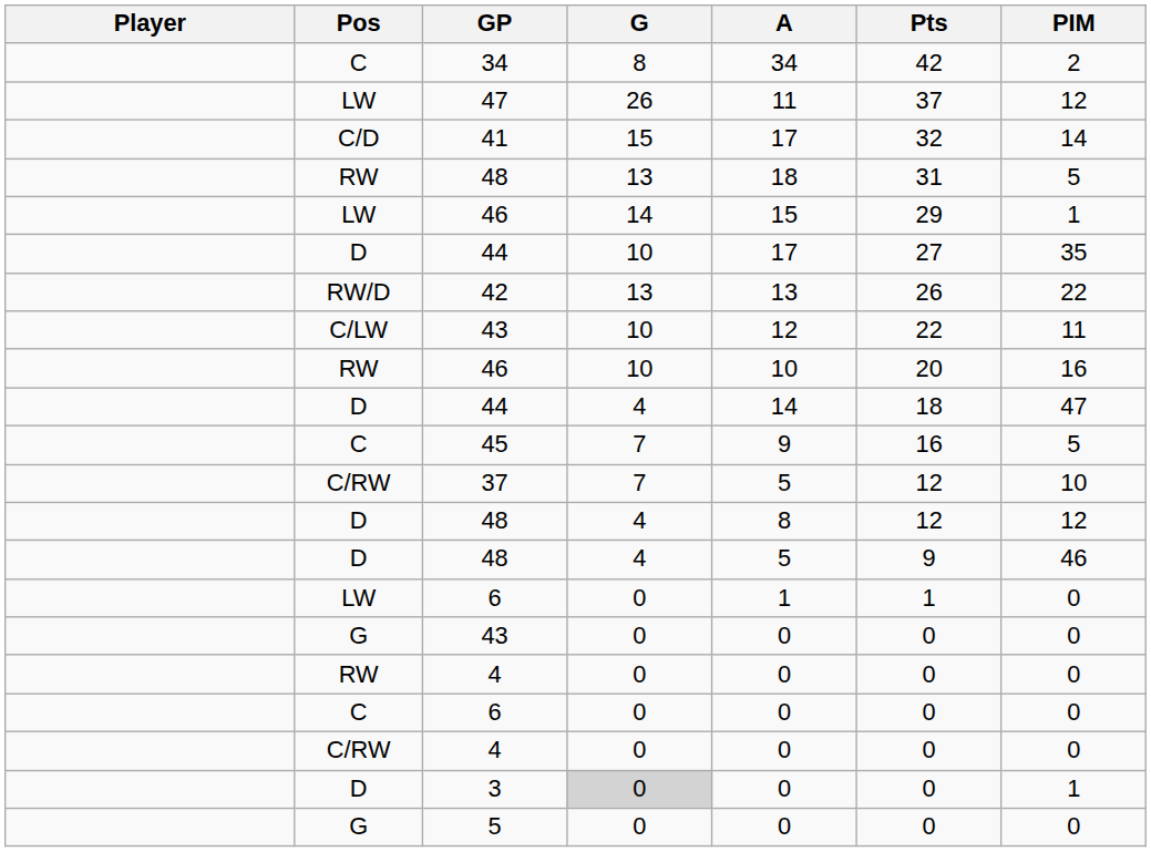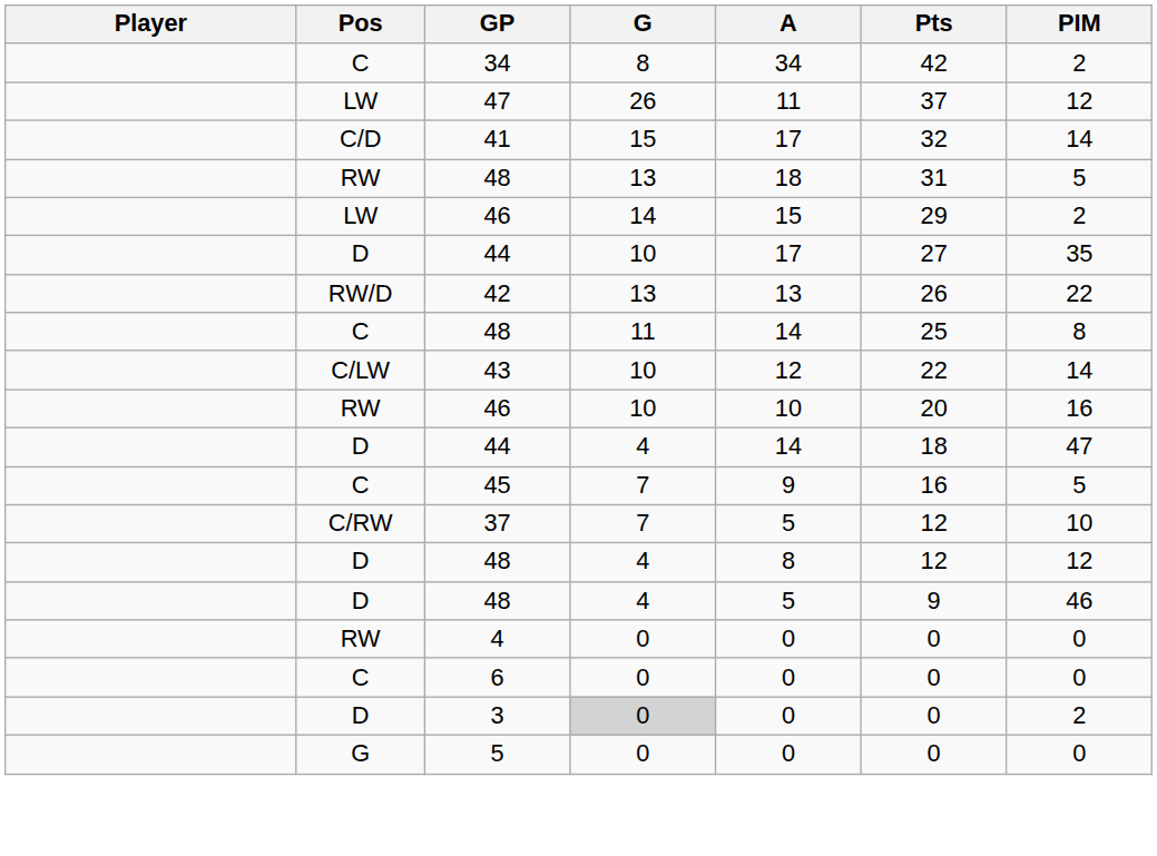LW / 46 | PIM: 1 -> 2
+ row: C | 48 | 11 | 14 | 25 | 8
C/LW / 43 | PIM: 11 -> 14
- row: LW | 6 | 0 | 1 | 1 | 0
- row: G | 43 | 0 | 0 | 0 | 0
- row: C/RW | 4 | 0 | 0 | 0 | 0
3 | PIM: 1 -> 2
